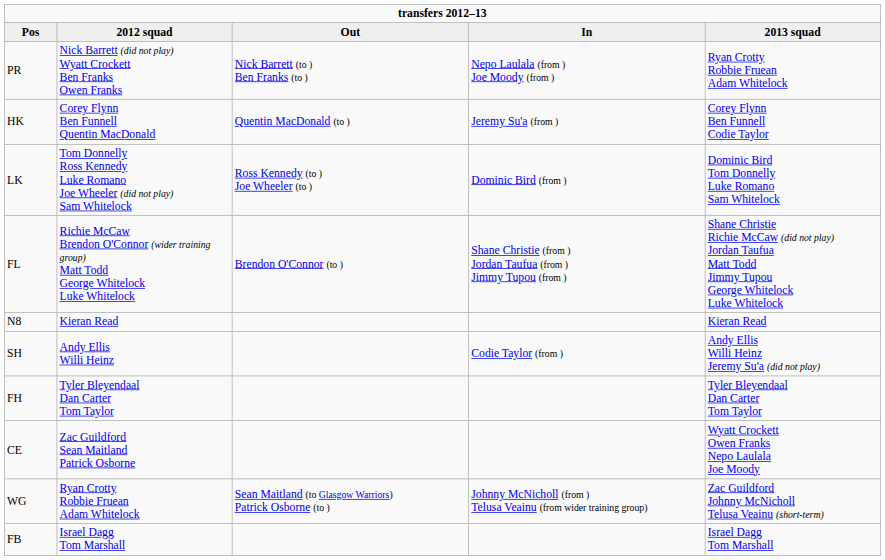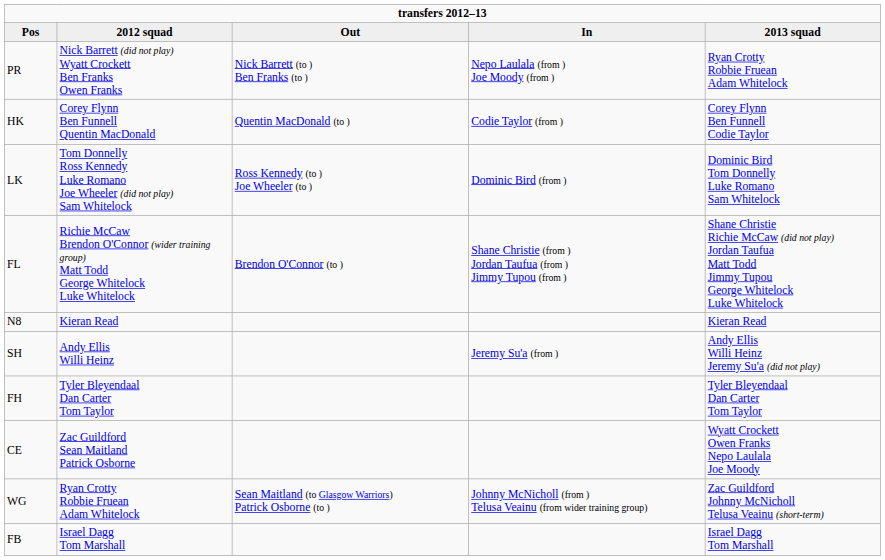HK | In: Jeremy Su'a (from ) -> Codie Taylor (from )
SH | In: Codie Taylor (from ) -> Jeremy Su'a (from )
